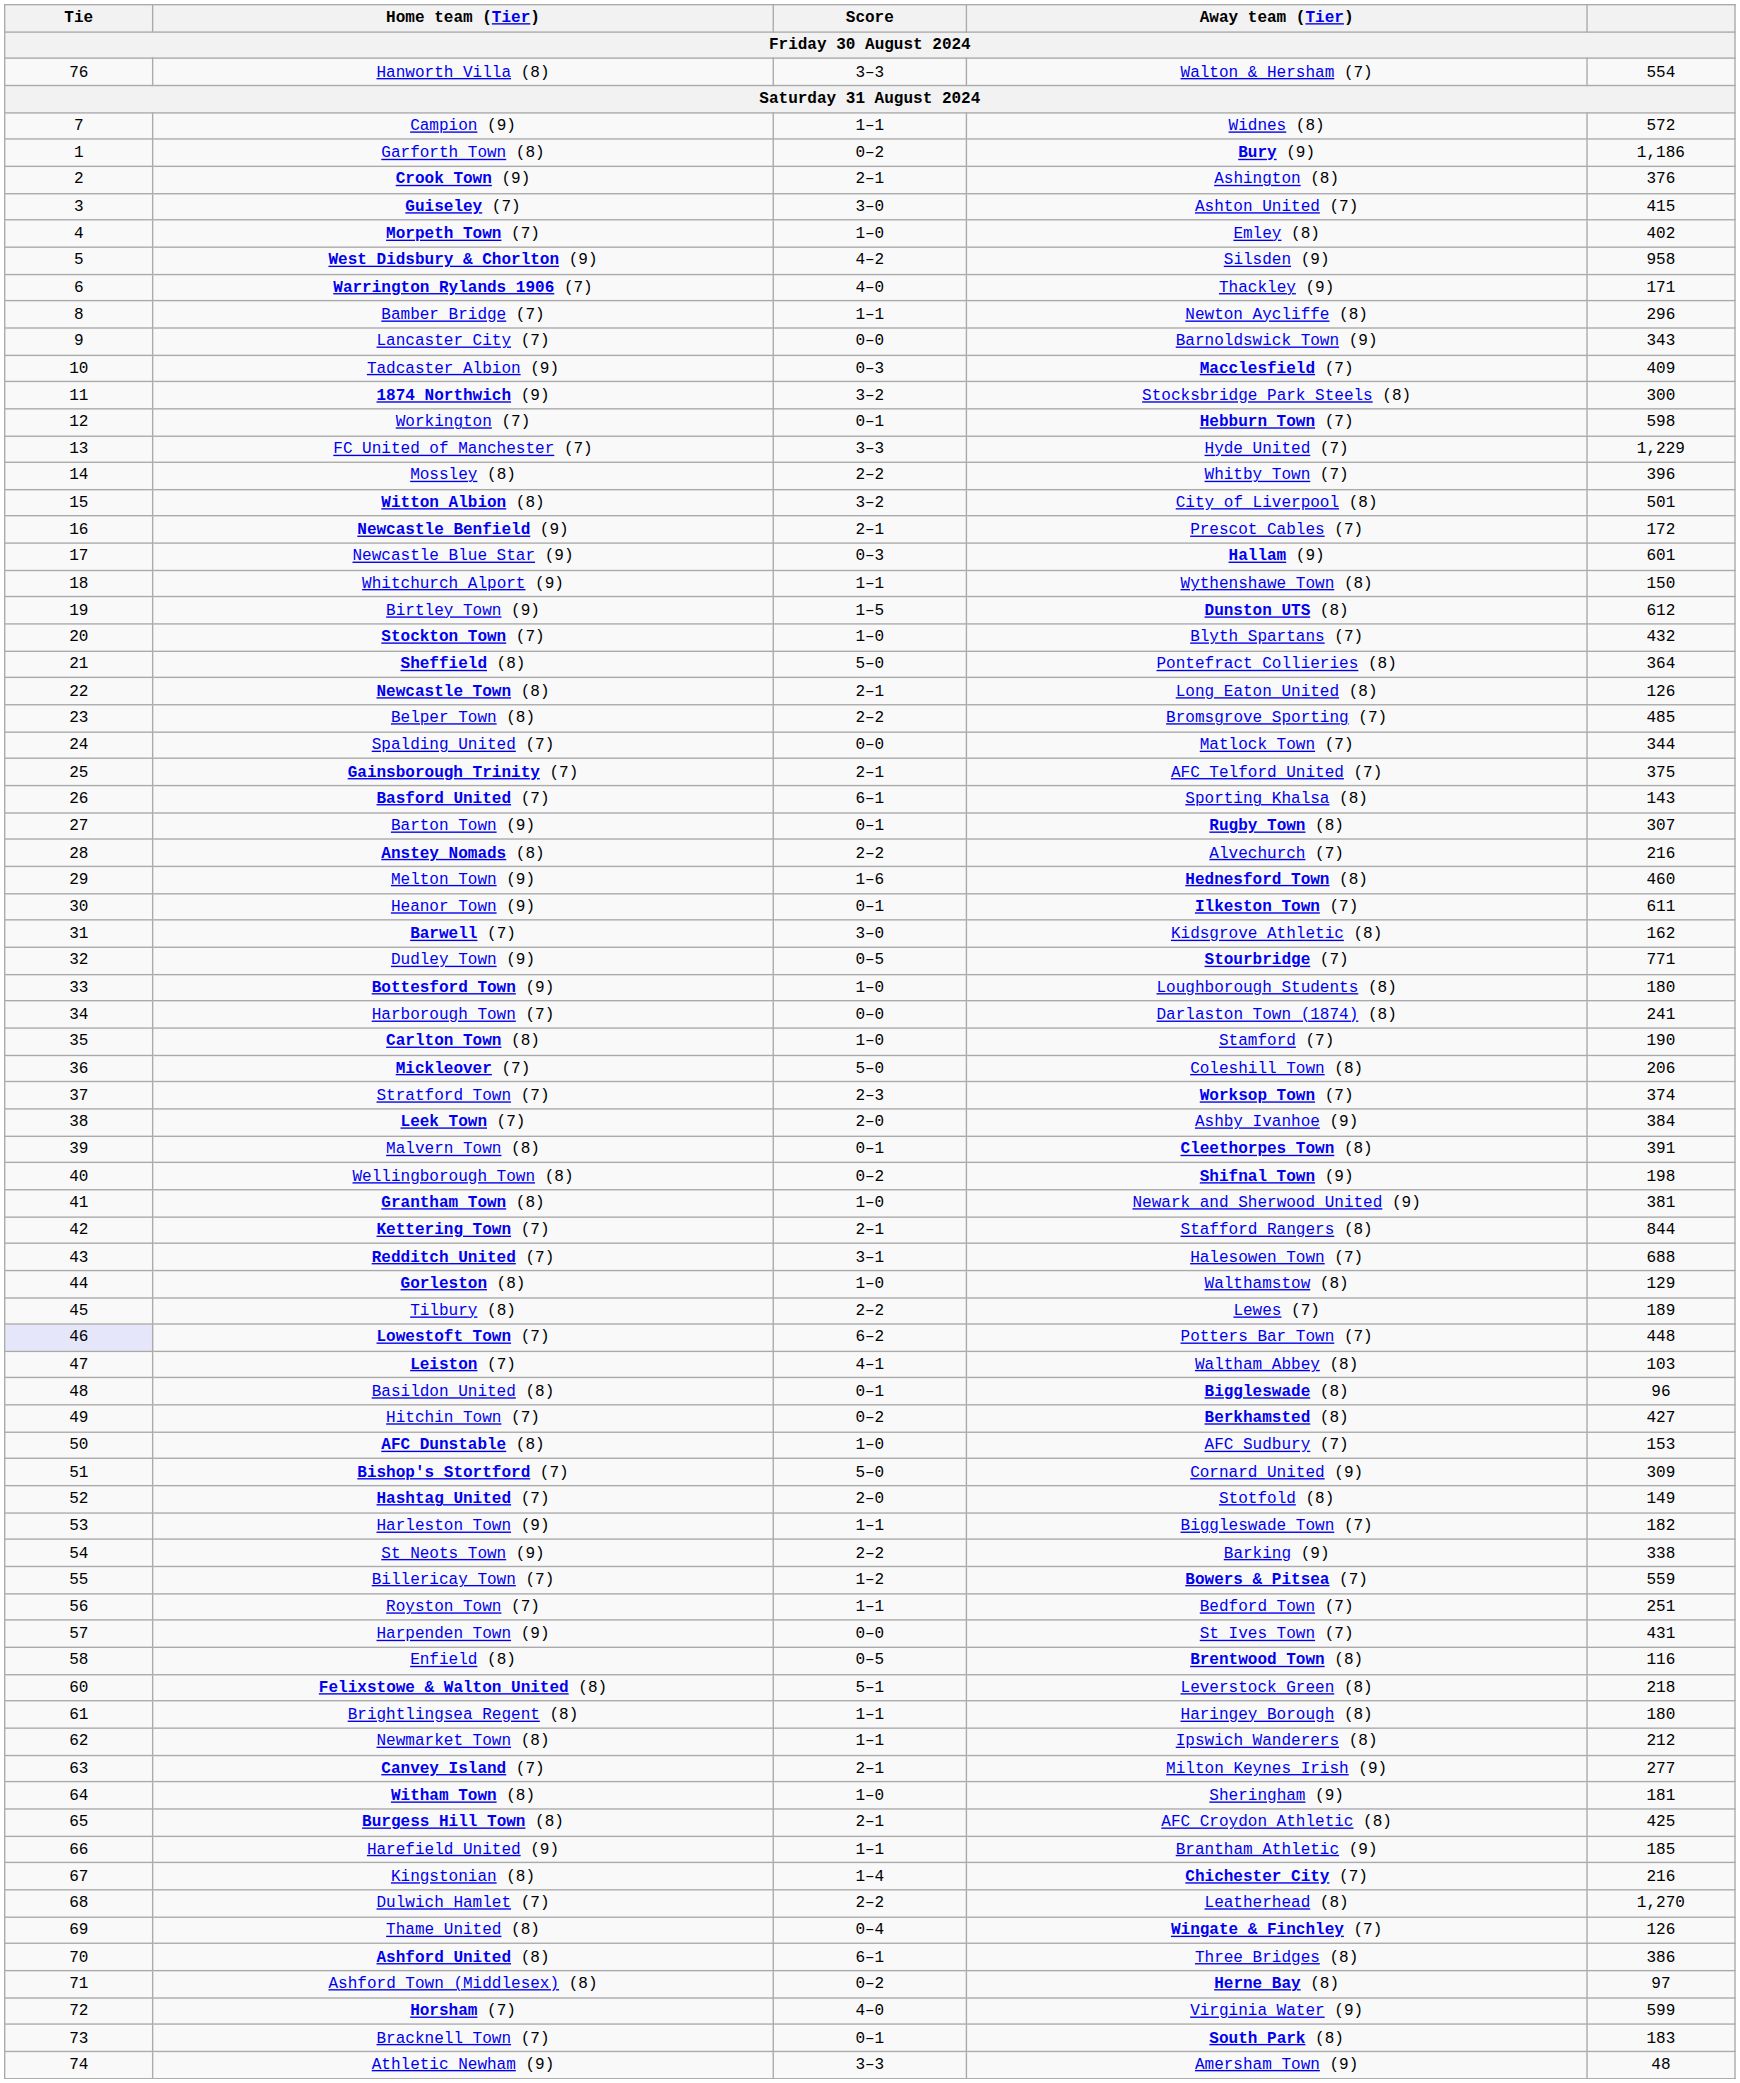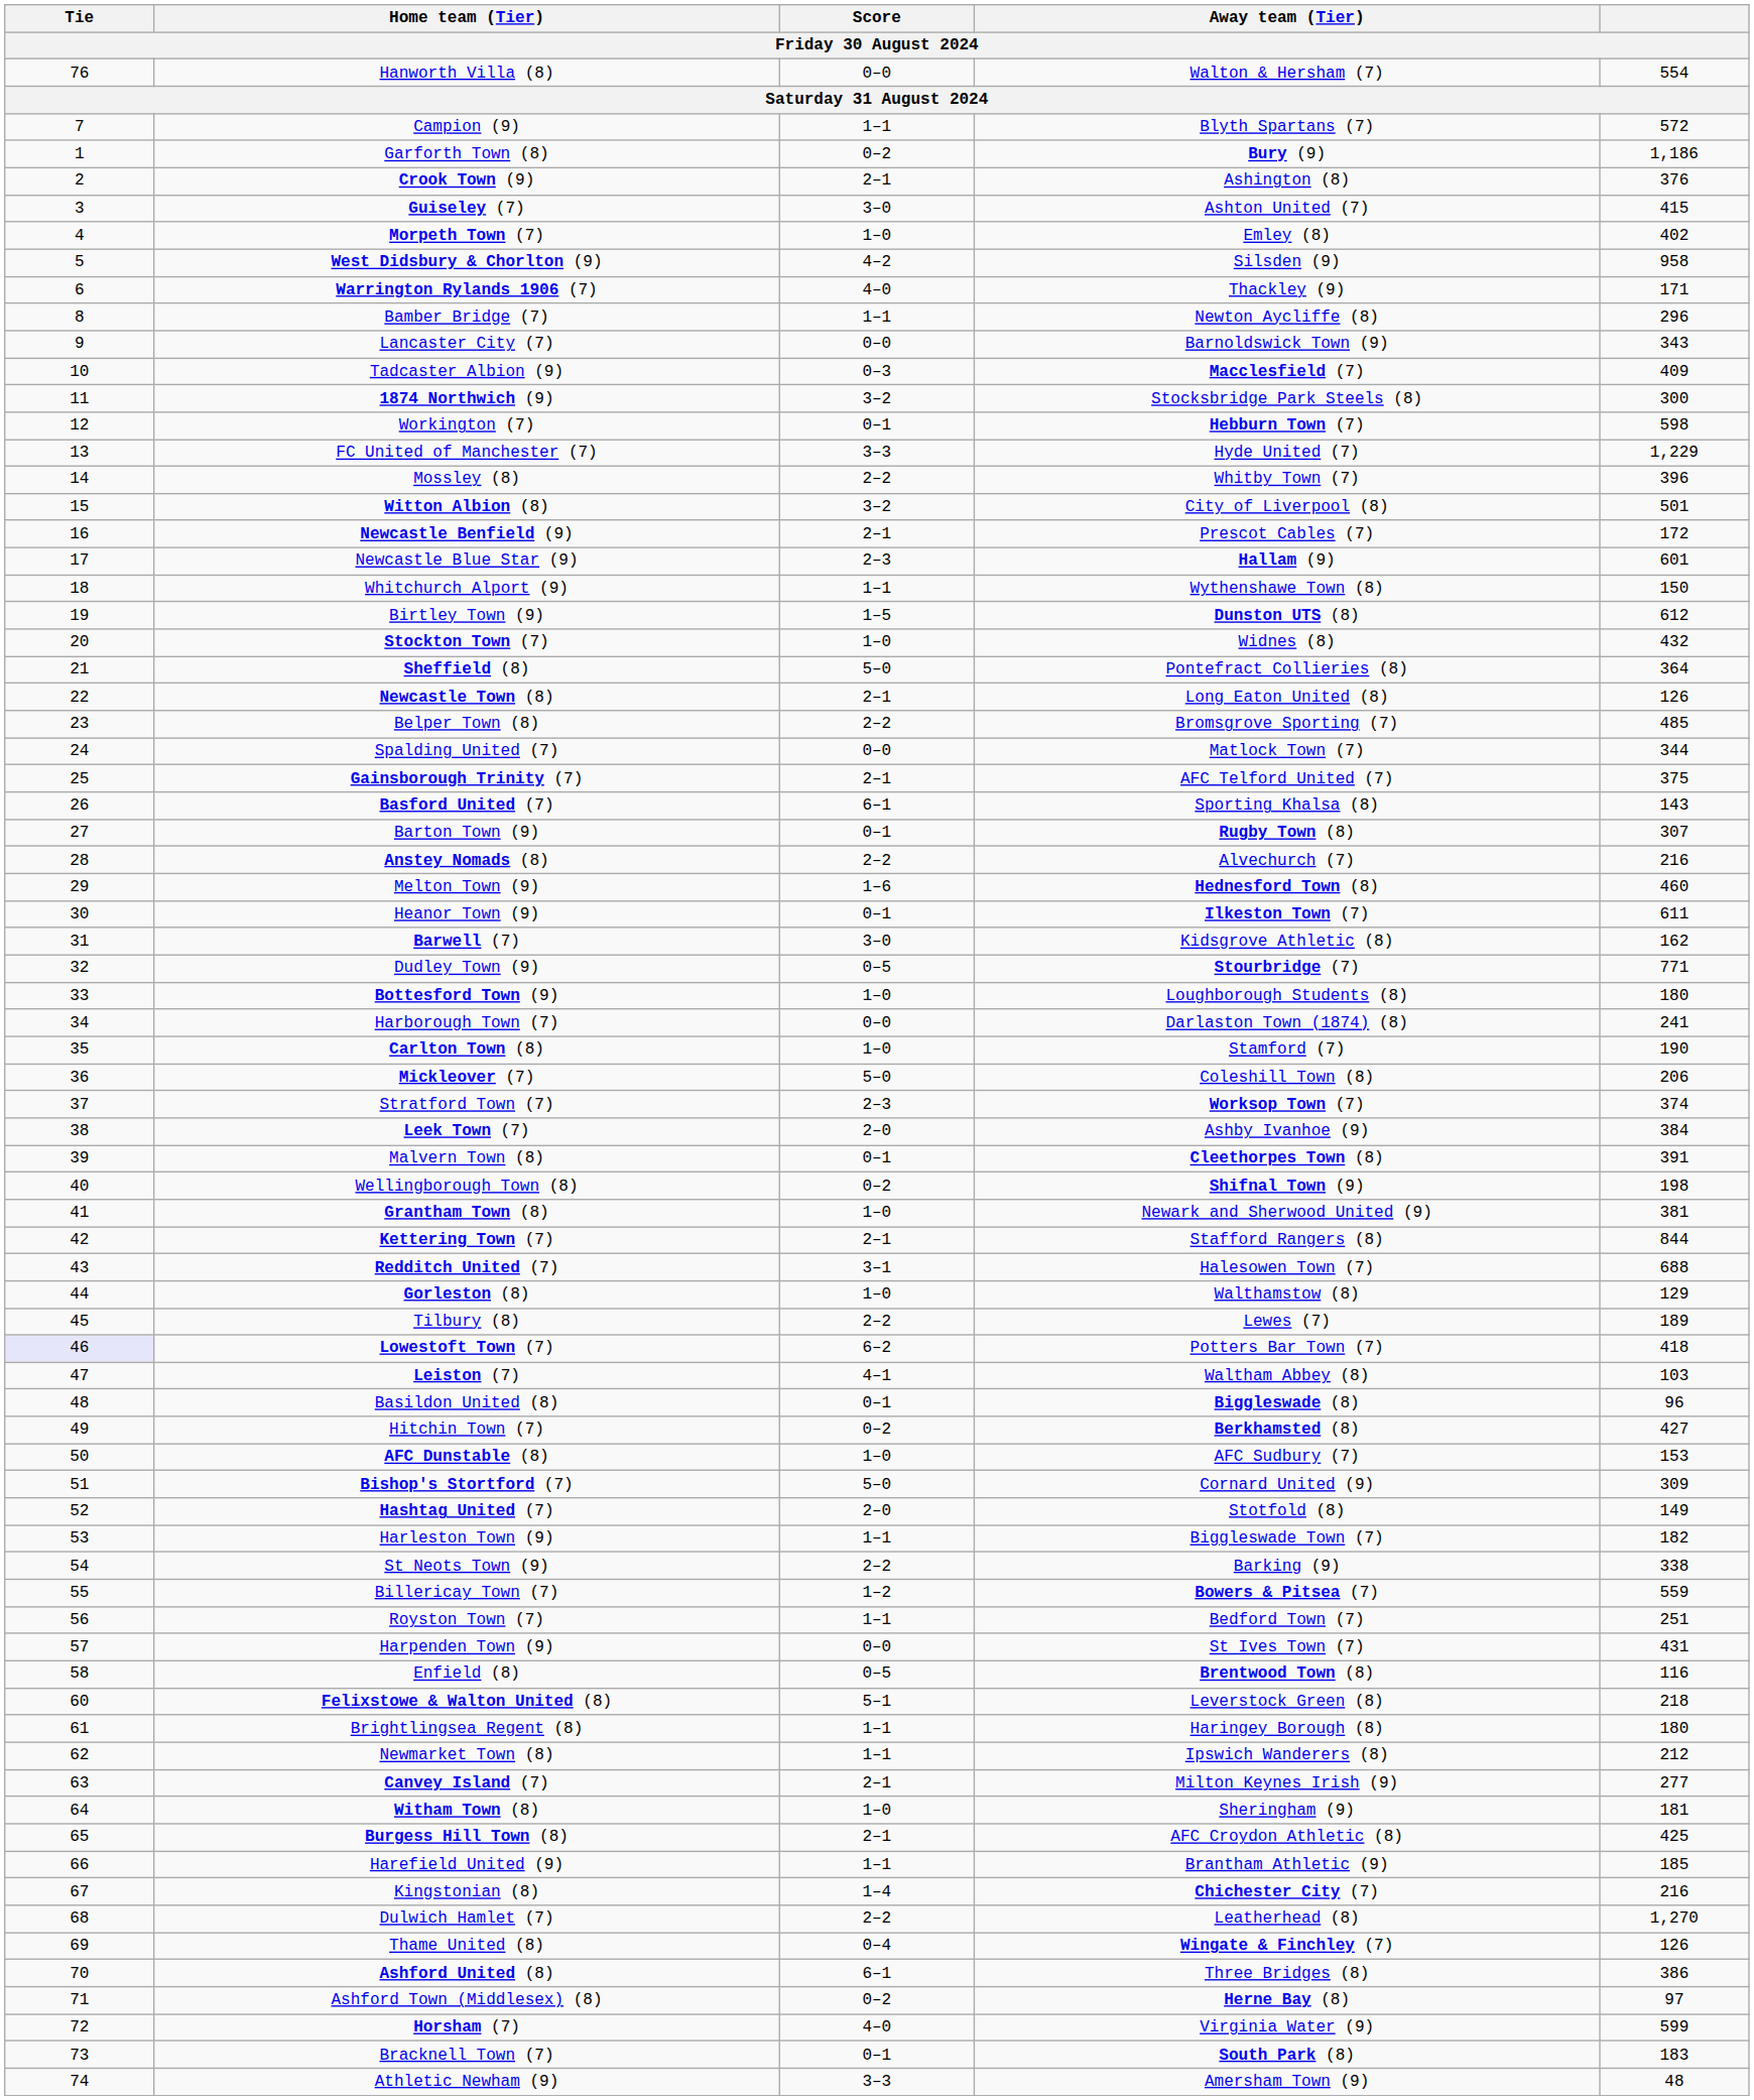Hanworth Villa (8) | Score: 3–3 -> 0–0
Campion (9) | Away team (Tier): Widnes (8) -> Blyth Spartans (7)
Newcastle Blue Star (9) | Score: 0–3 -> 2–3
Stockton Town (7) | Away team (Tier): Blyth Spartans (7) -> Widnes (8)
Lowestoft Town (7) | column 5: 448 -> 418
